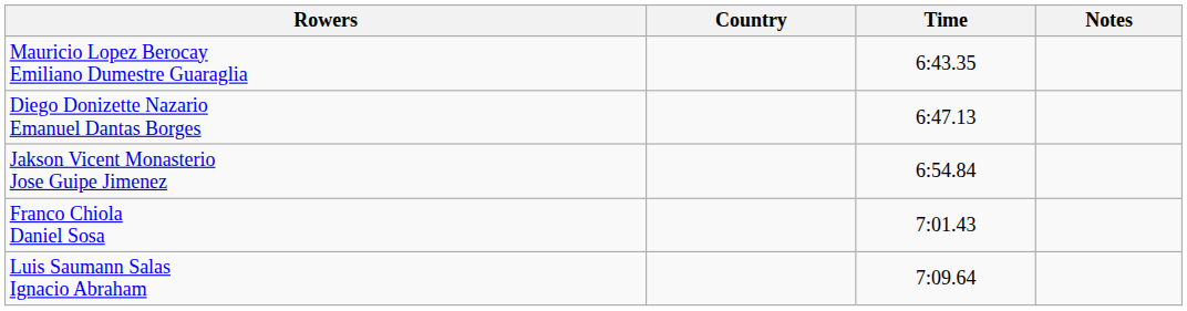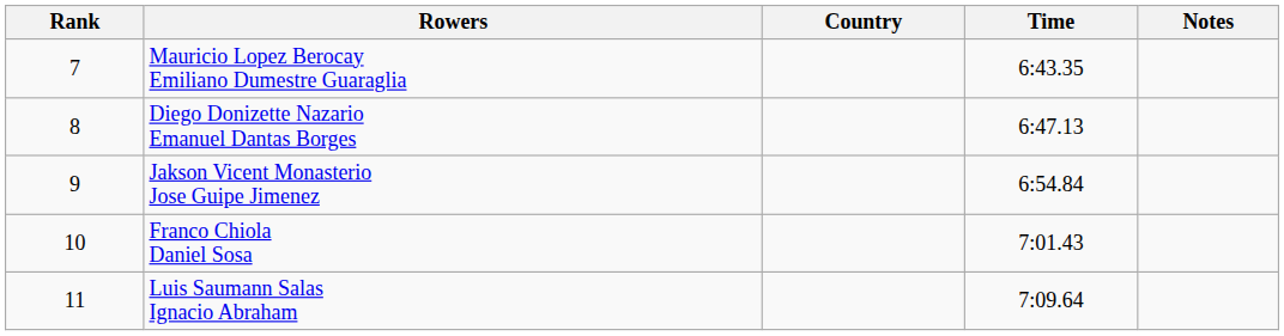+ column: Rank | 7 | 8 | 9 | 10 | 11
